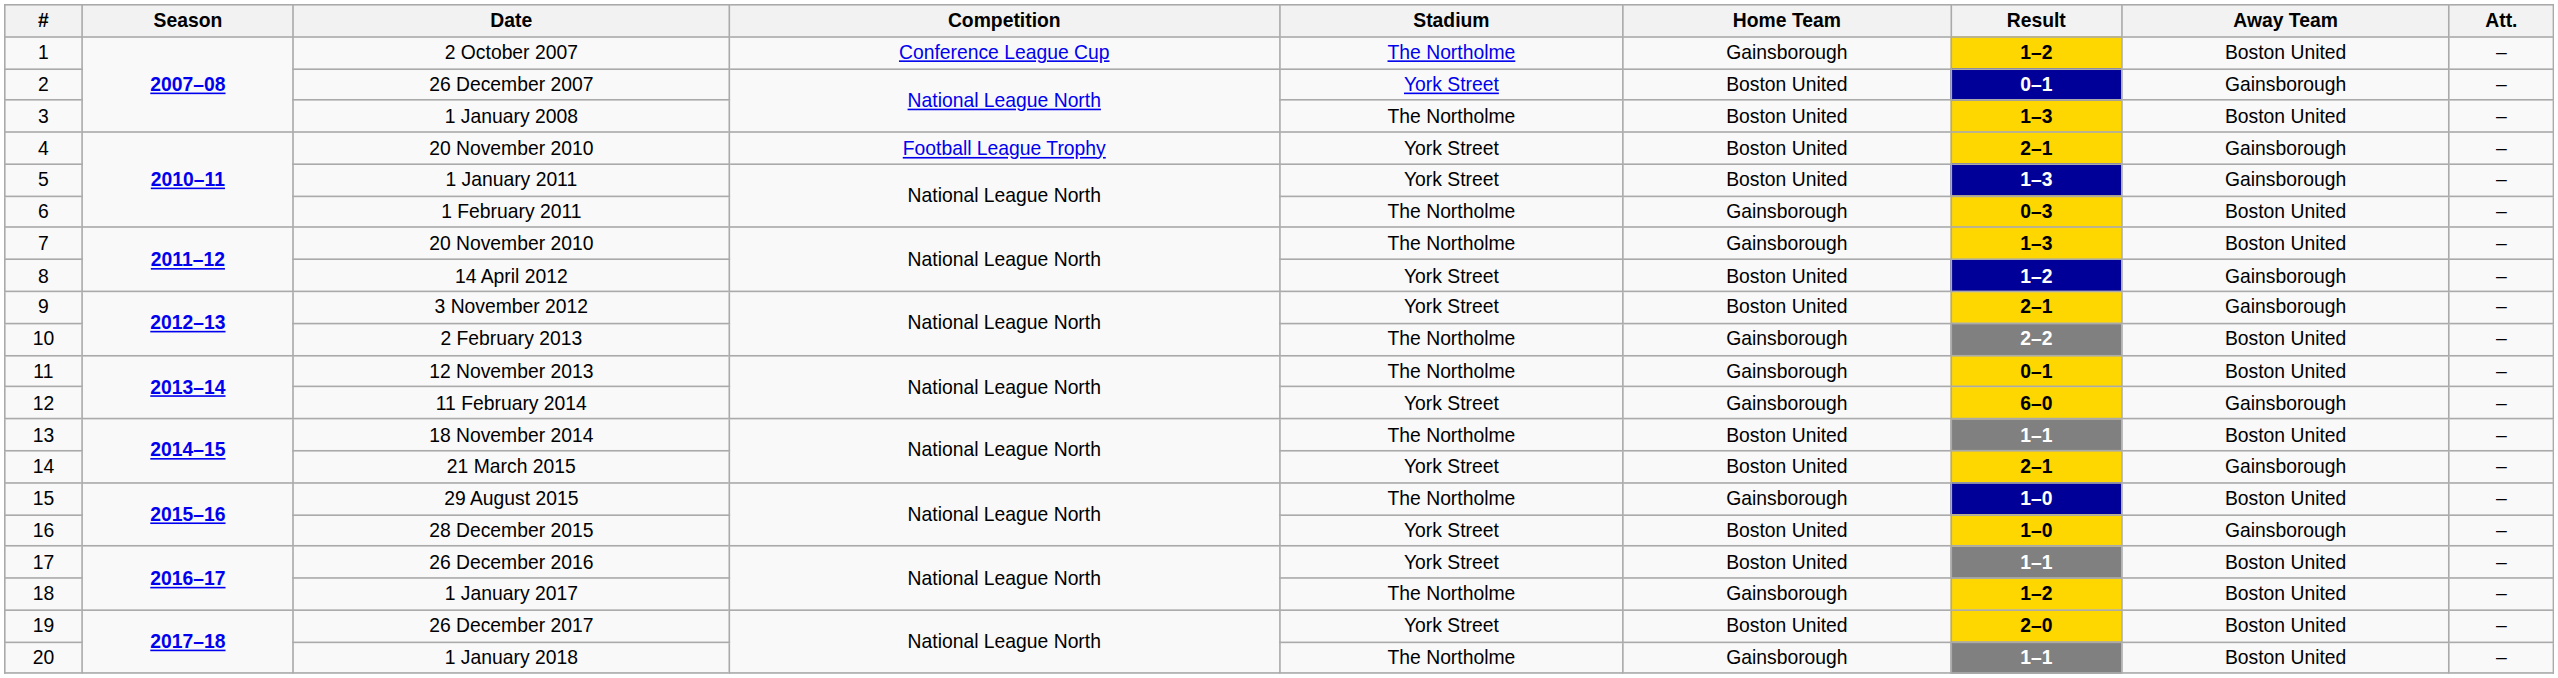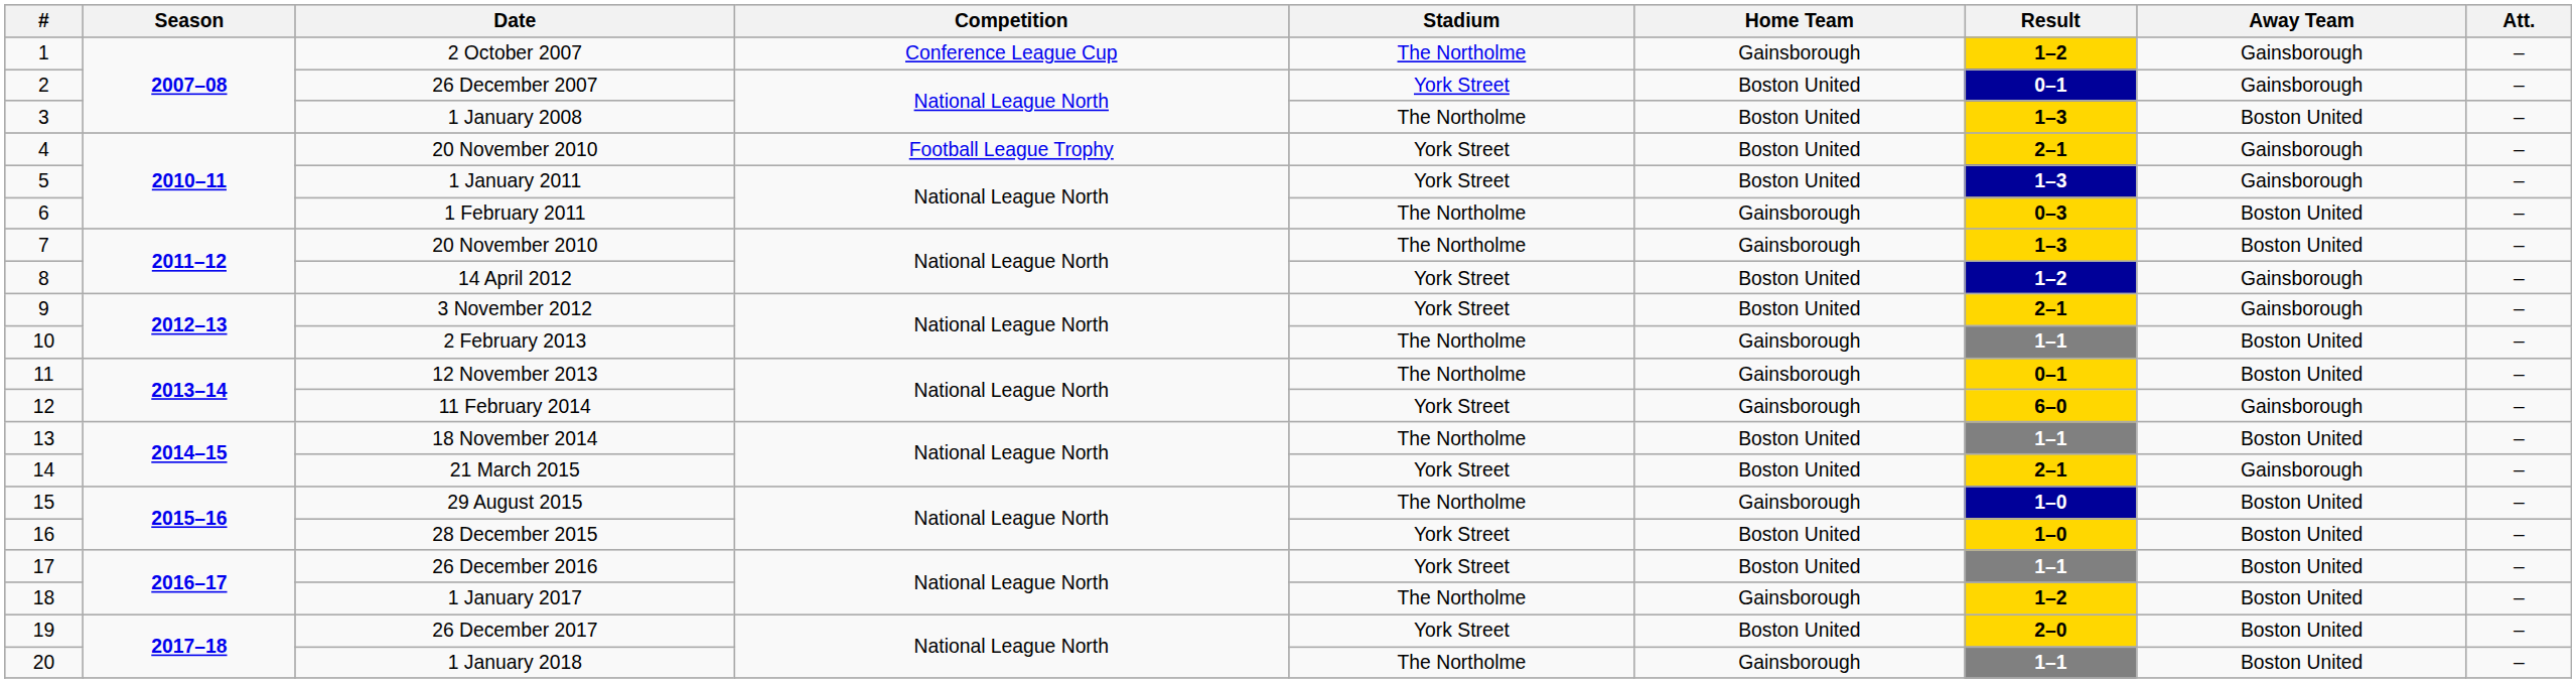2 October 2007 | Away Team: Boston United -> Gainsborough
2 February 2013 | Result: 2–2 -> 1–1
28 December 2015 | Away Team: Gainsborough -> Boston United
